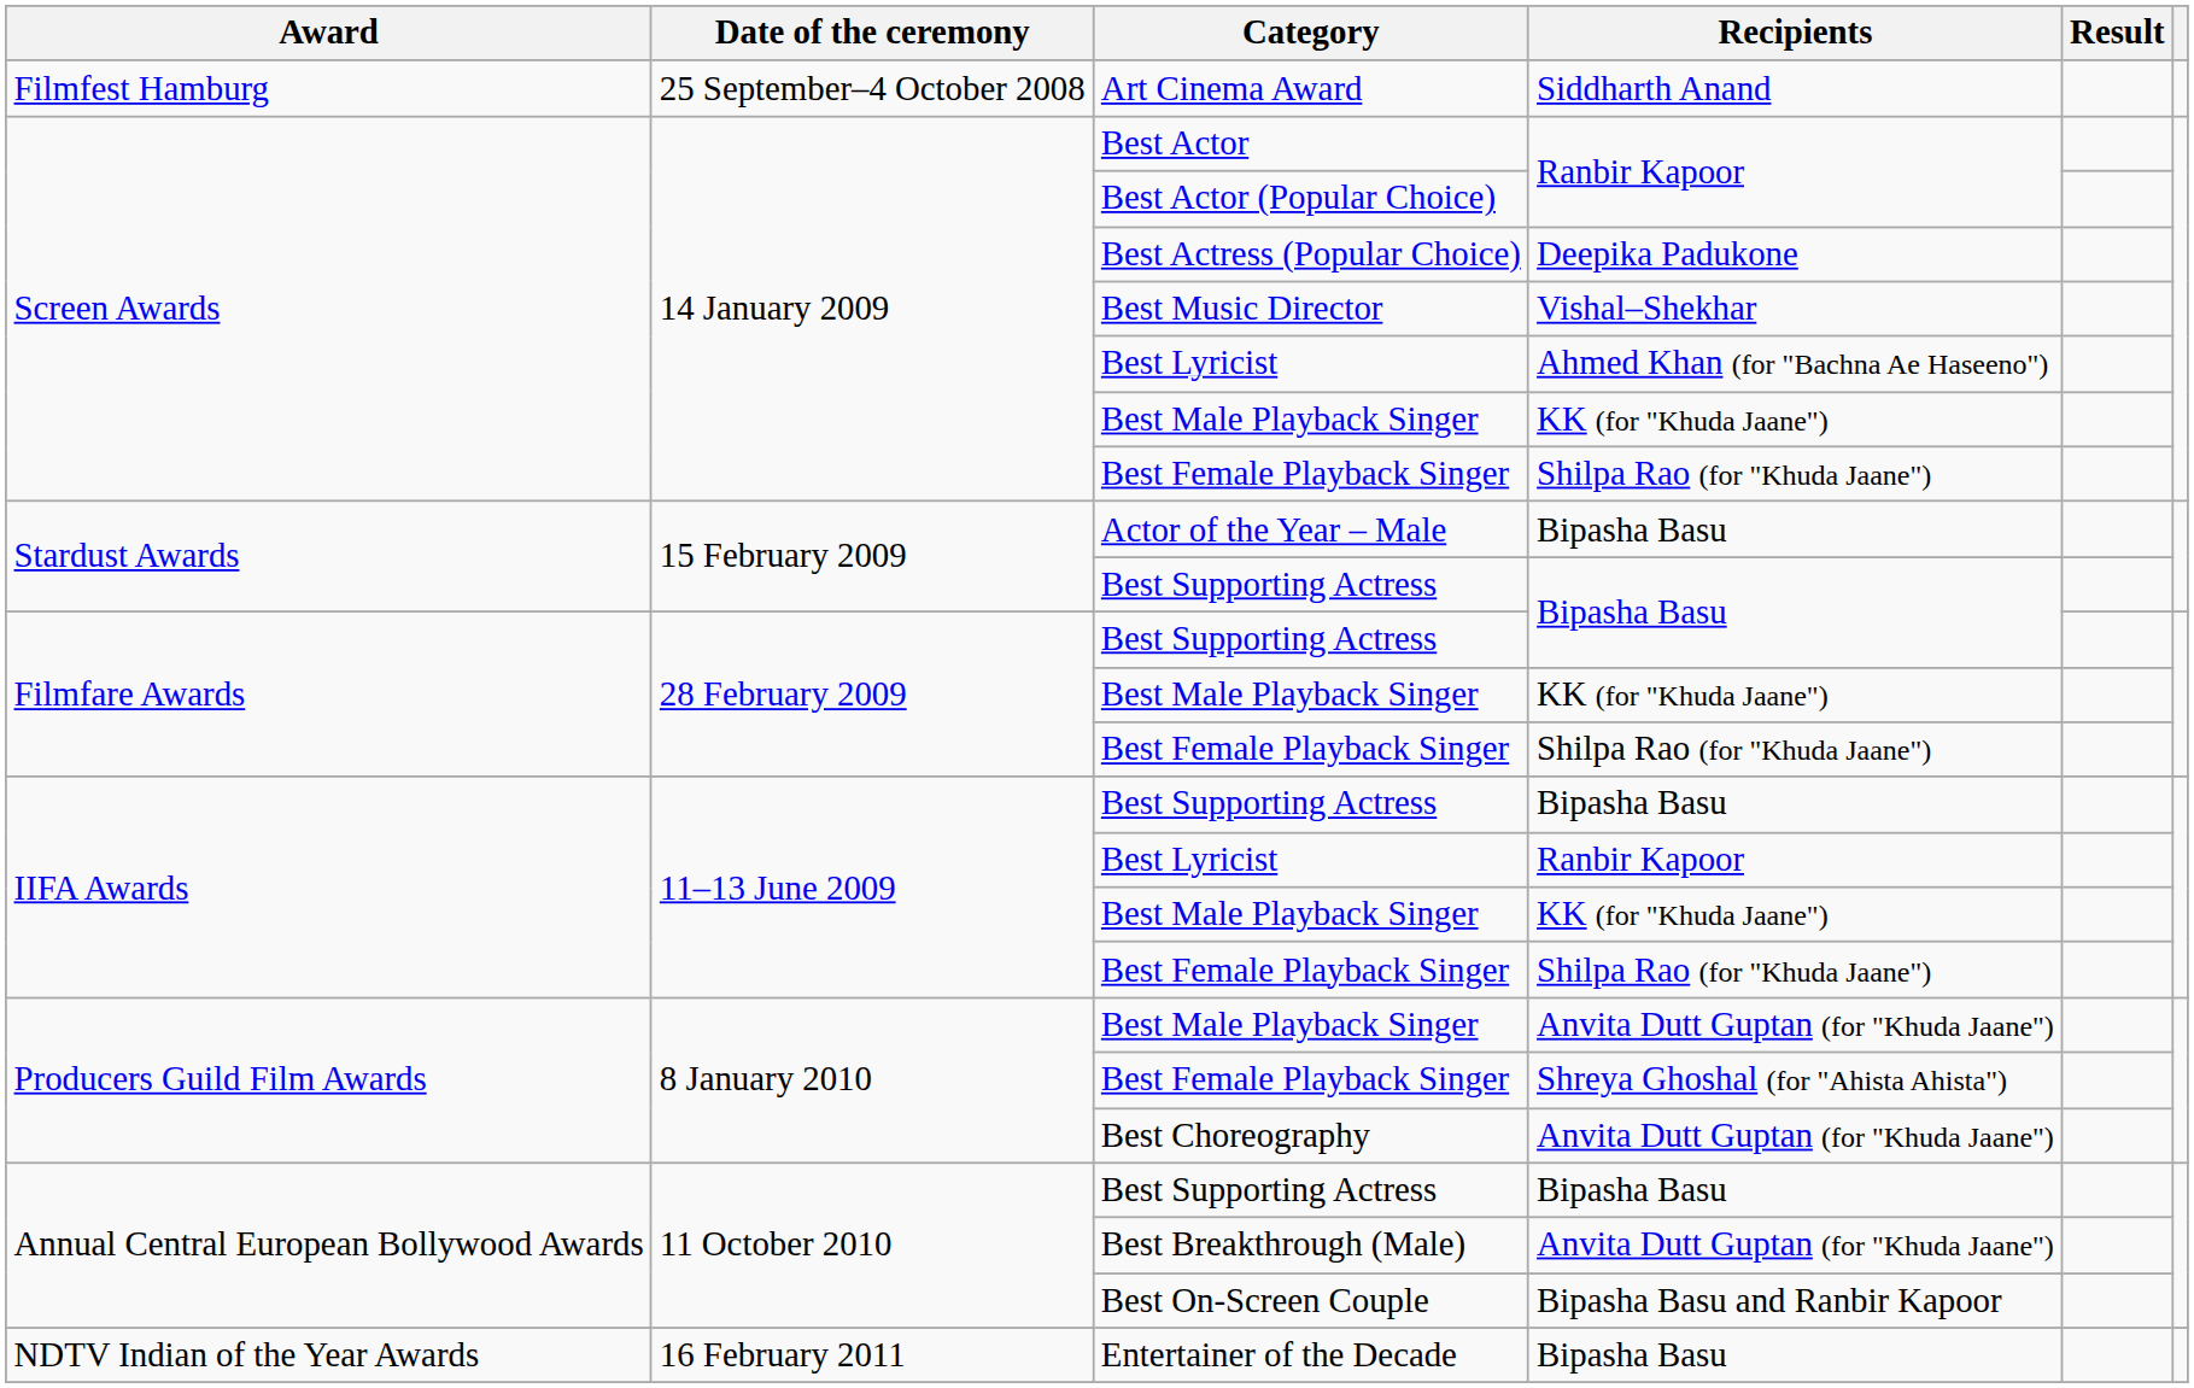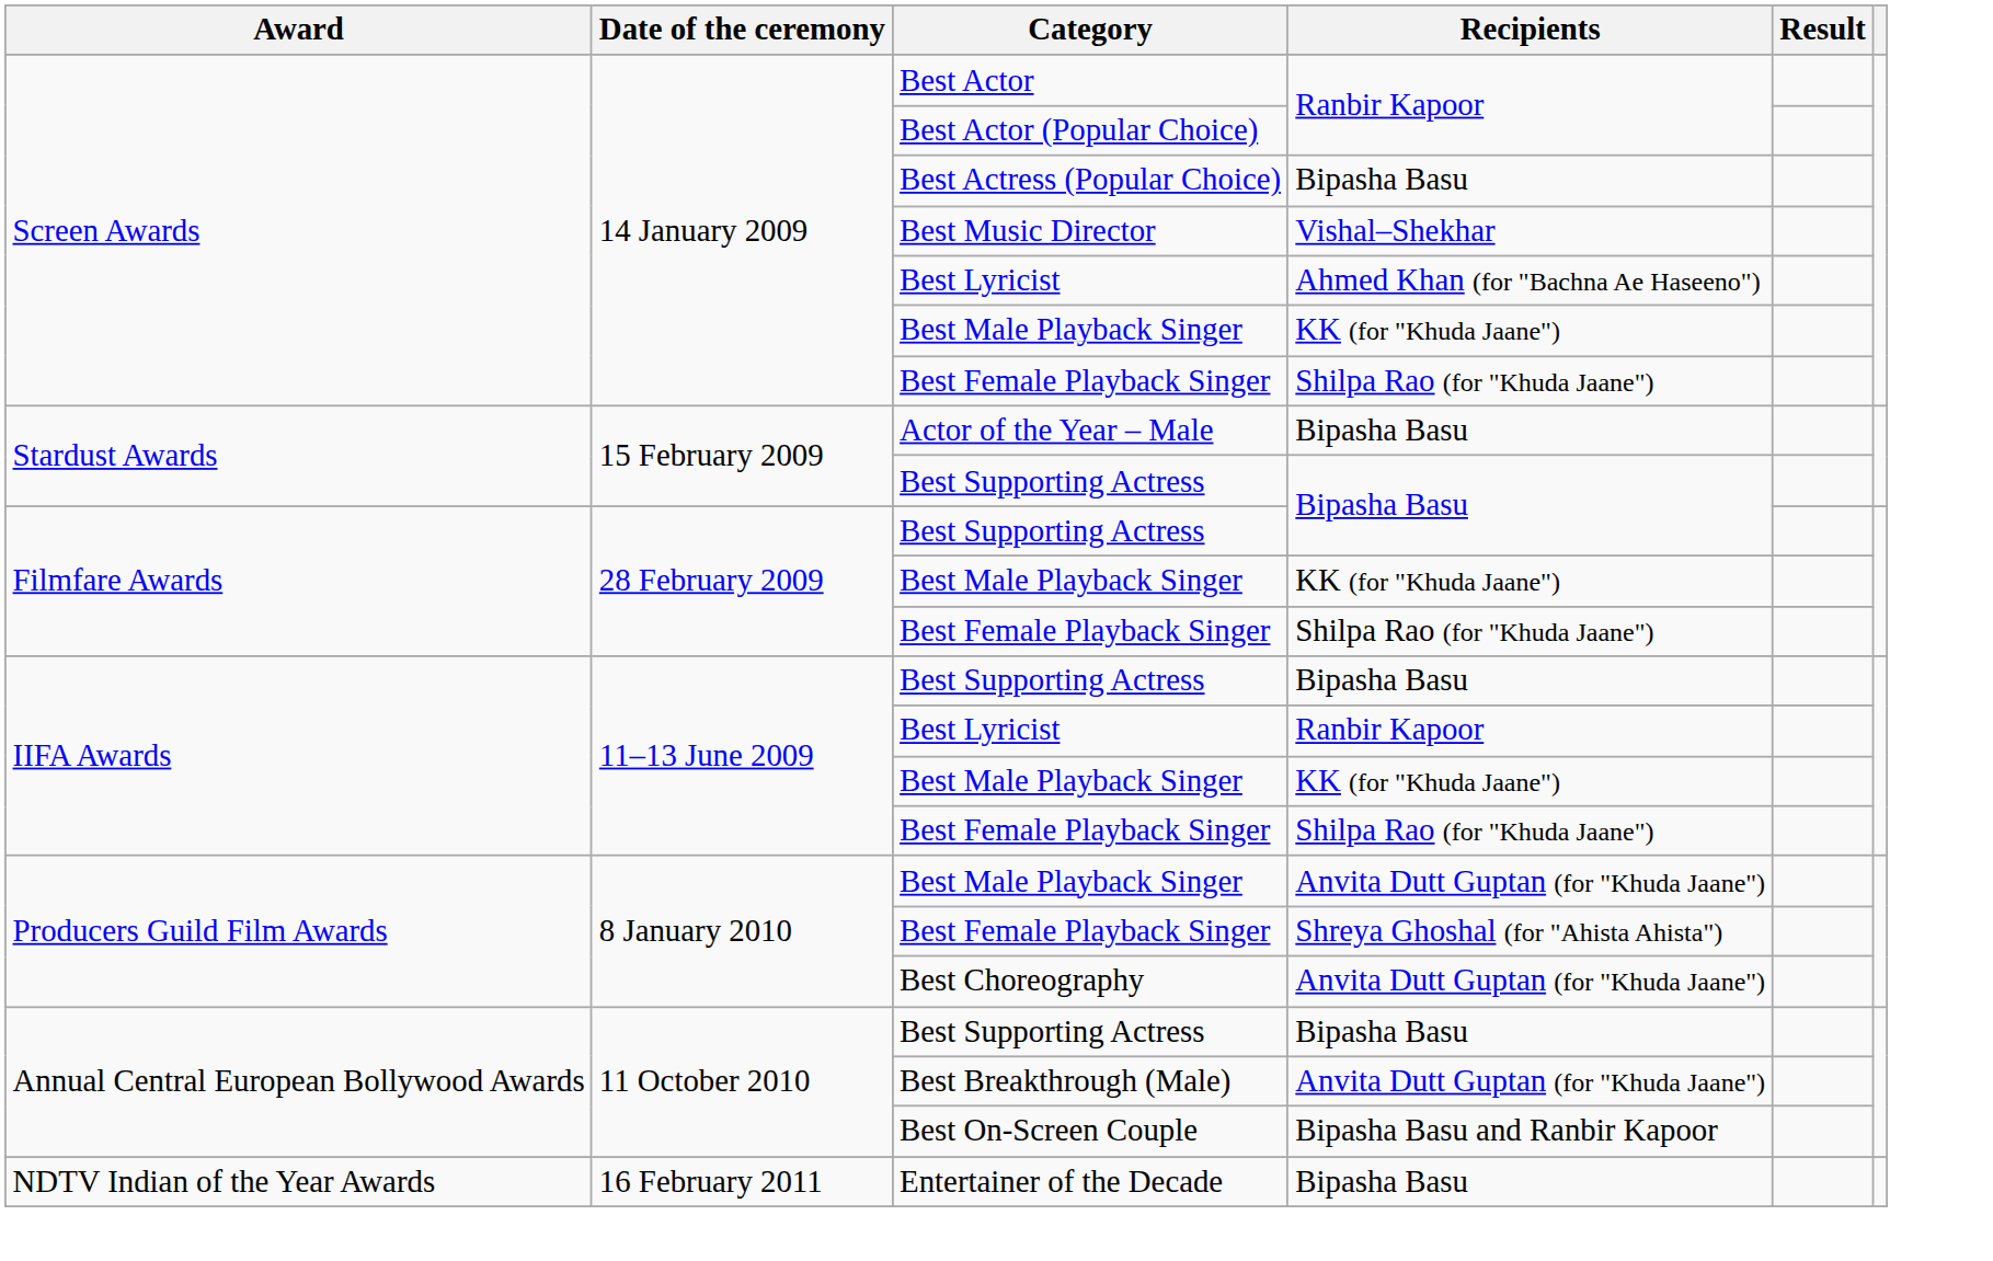- row: Filmfest Hamburg | 25 September–4 October 2008 | Art Cinema Award | Siddharth Anand
Best Actress (Popular Choice) | Recipients: Deepika Padukone -> Bipasha Basu
